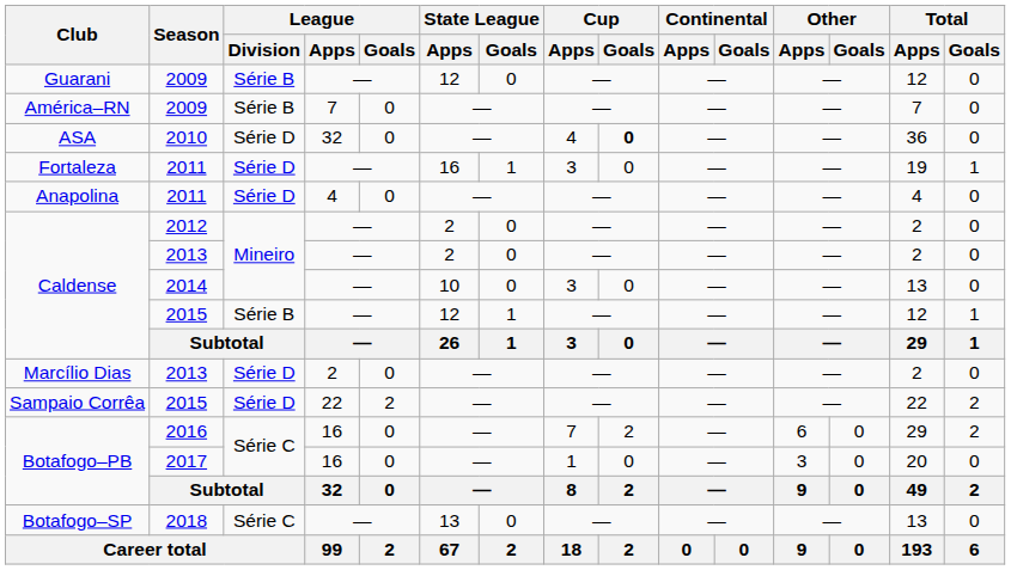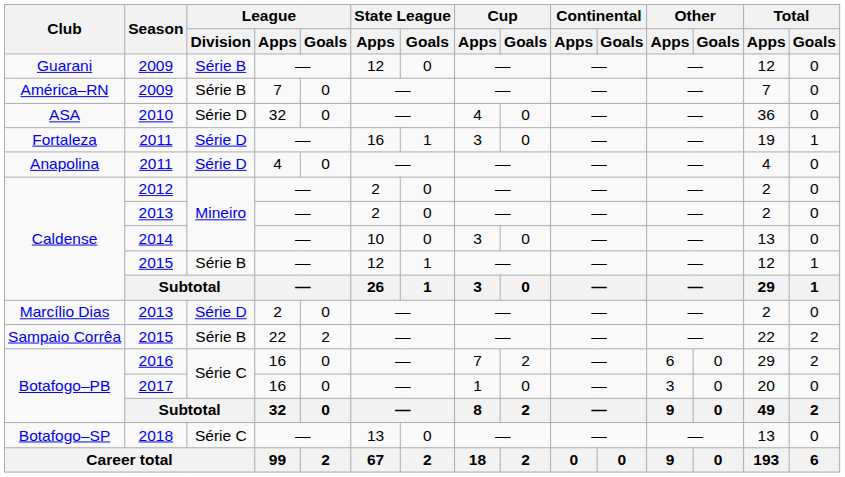ASA | Cup / Goals: bold -> normal
Sampaio Corrêa | League / Division: Série D -> Série B
